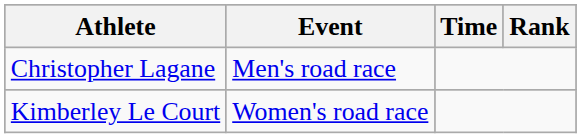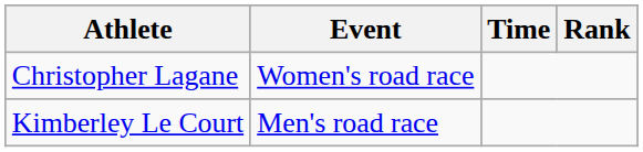Christopher Lagane | Event: Men's road race -> Women's road race
Kimberley Le Court | Event: Women's road race -> Men's road race
